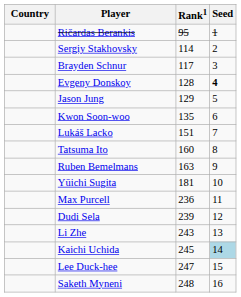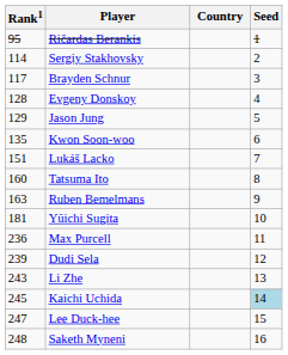columns swapped: Country <-> Rank1
Evgeny Donskoy | Seed: bold -> normal
